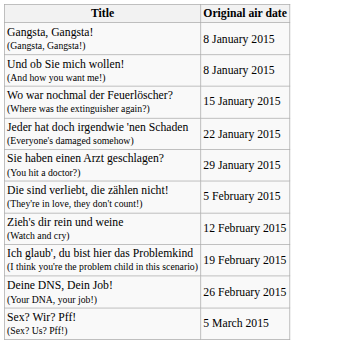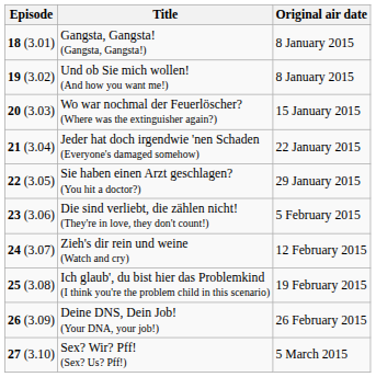+ column: Episode | 18 (3.01) | 19 (3.02) | 20 (3.03) | 21 (3.04) | 22 (3.05) | 23 (3.06) | 24 (3.07) | 25 (3.08) | 26 (3.09) | 27 (3.10)
